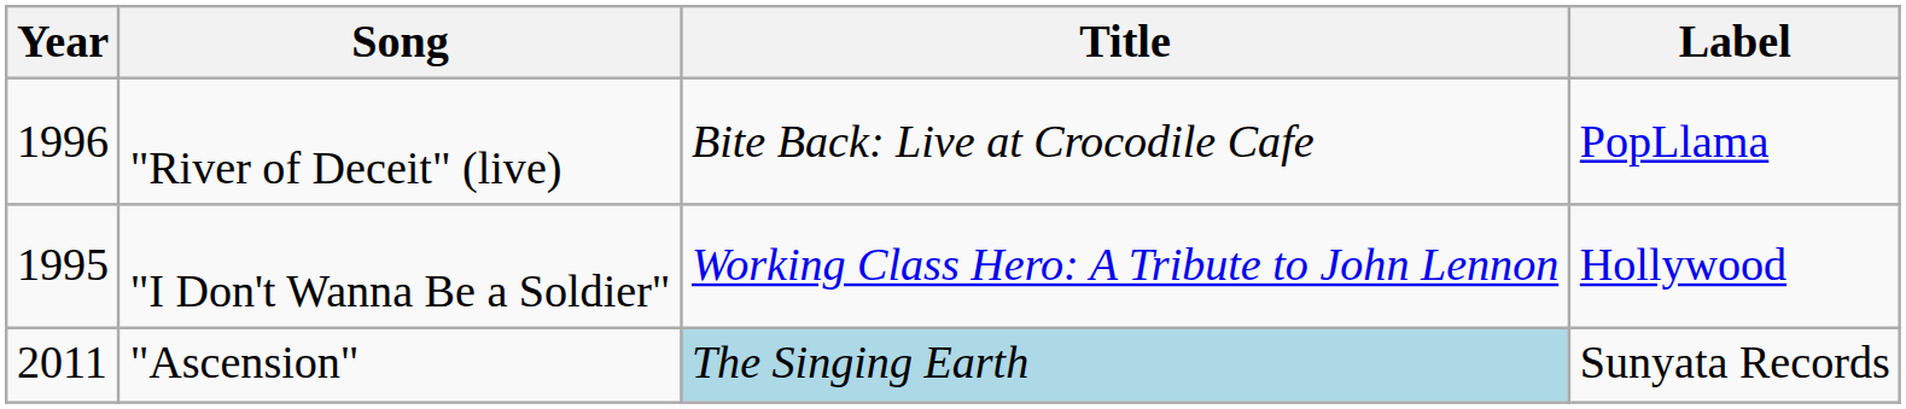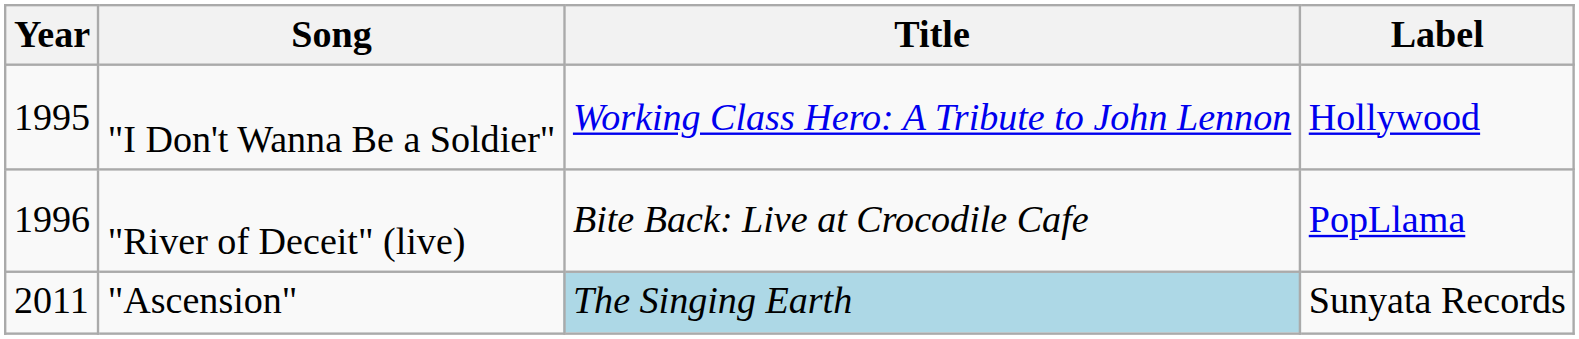rows swapped: "I Don't Wanna Be a Soldier" <-> "River of Deceit" (live)
